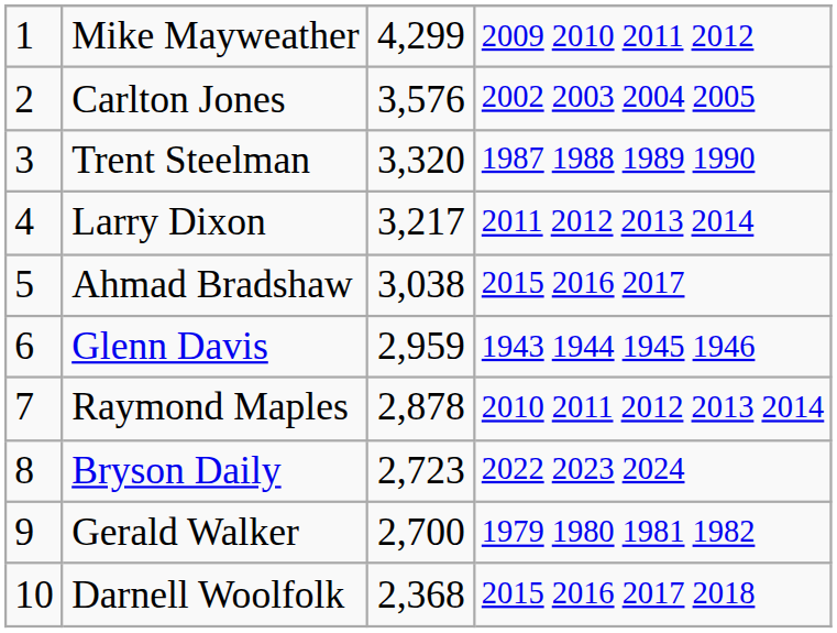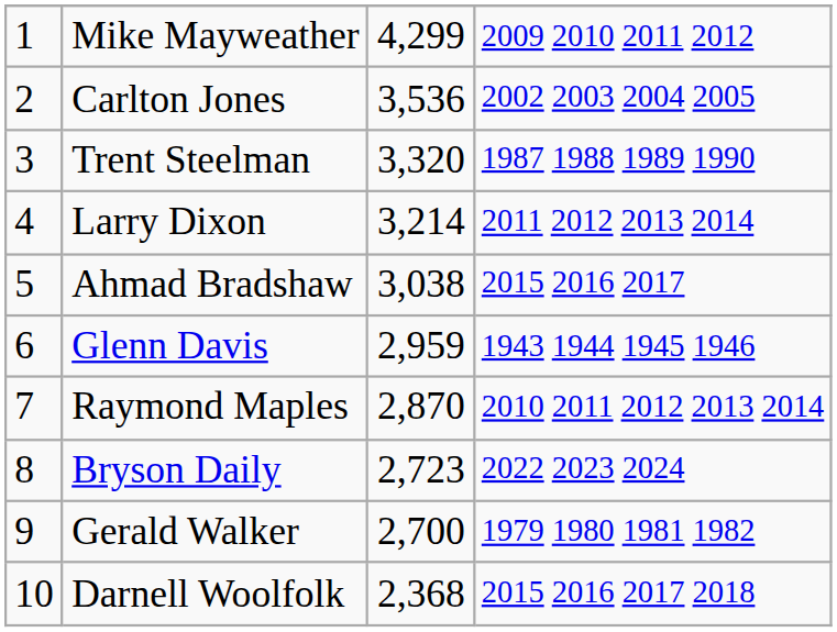Carlton Jones | column 3: 3,576 -> 3,536
Larry Dixon | column 3: 3,217 -> 3,214
Raymond Maples | column 3: 2,878 -> 2,870
